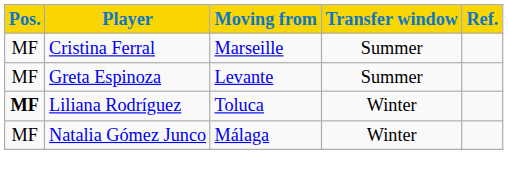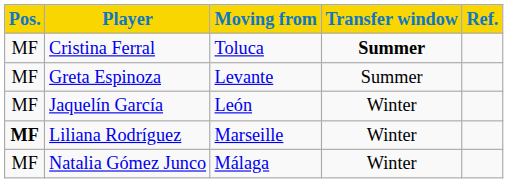Cristina Ferral | Moving from: Marseille -> Toluca
Cristina Ferral | Transfer window: normal -> bold
+ row: MF | Jaquelín García | León | Winter
Liliana Rodríguez | Moving from: Toluca -> Marseille
